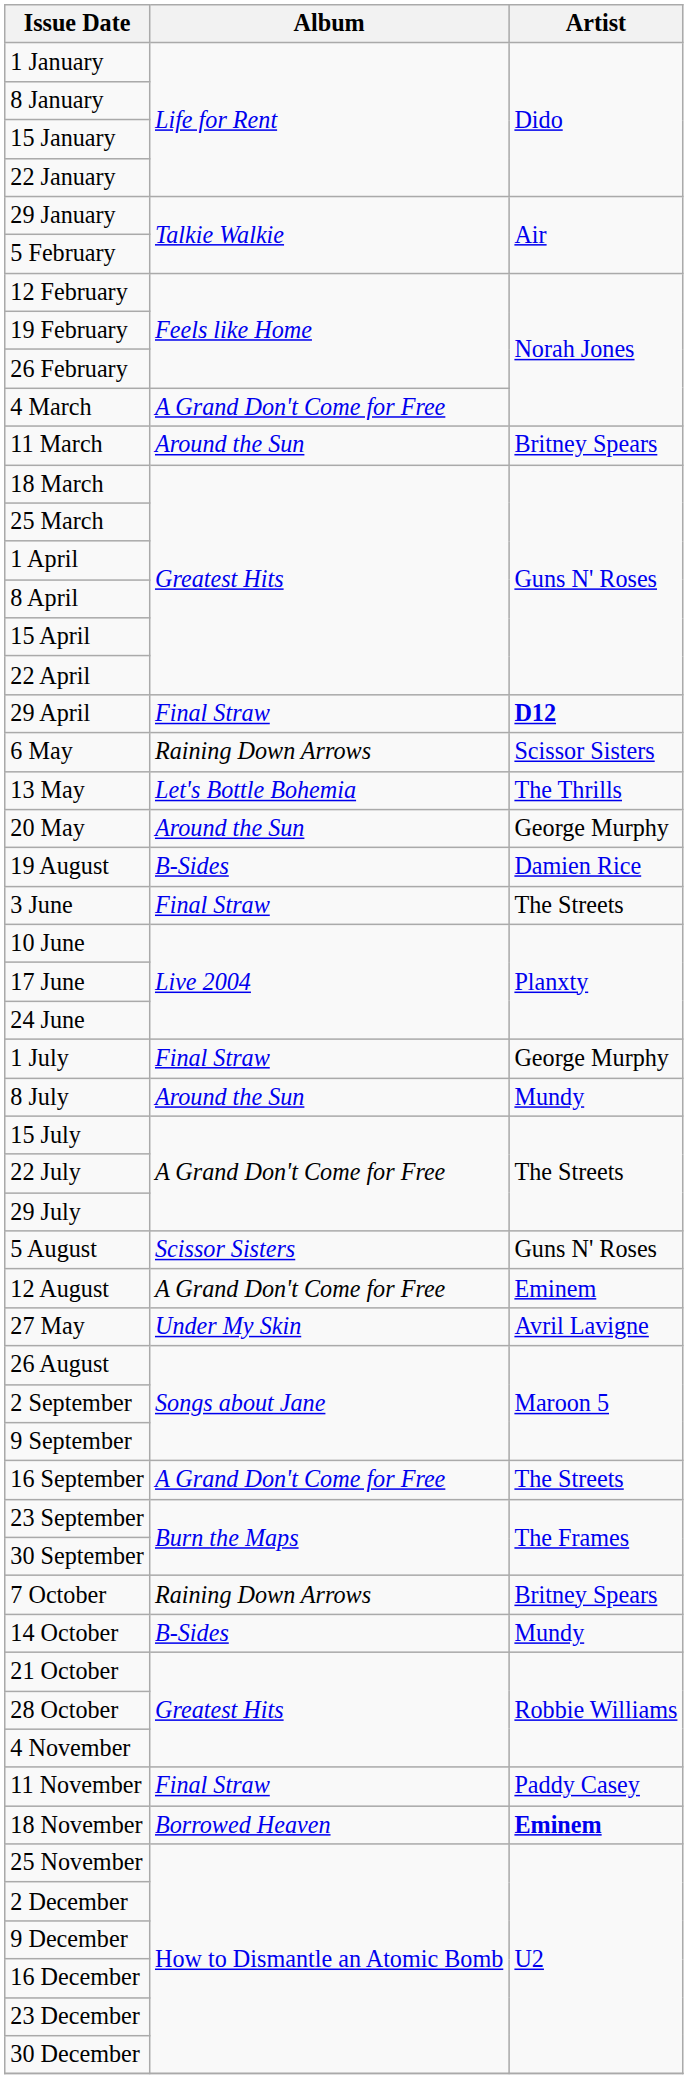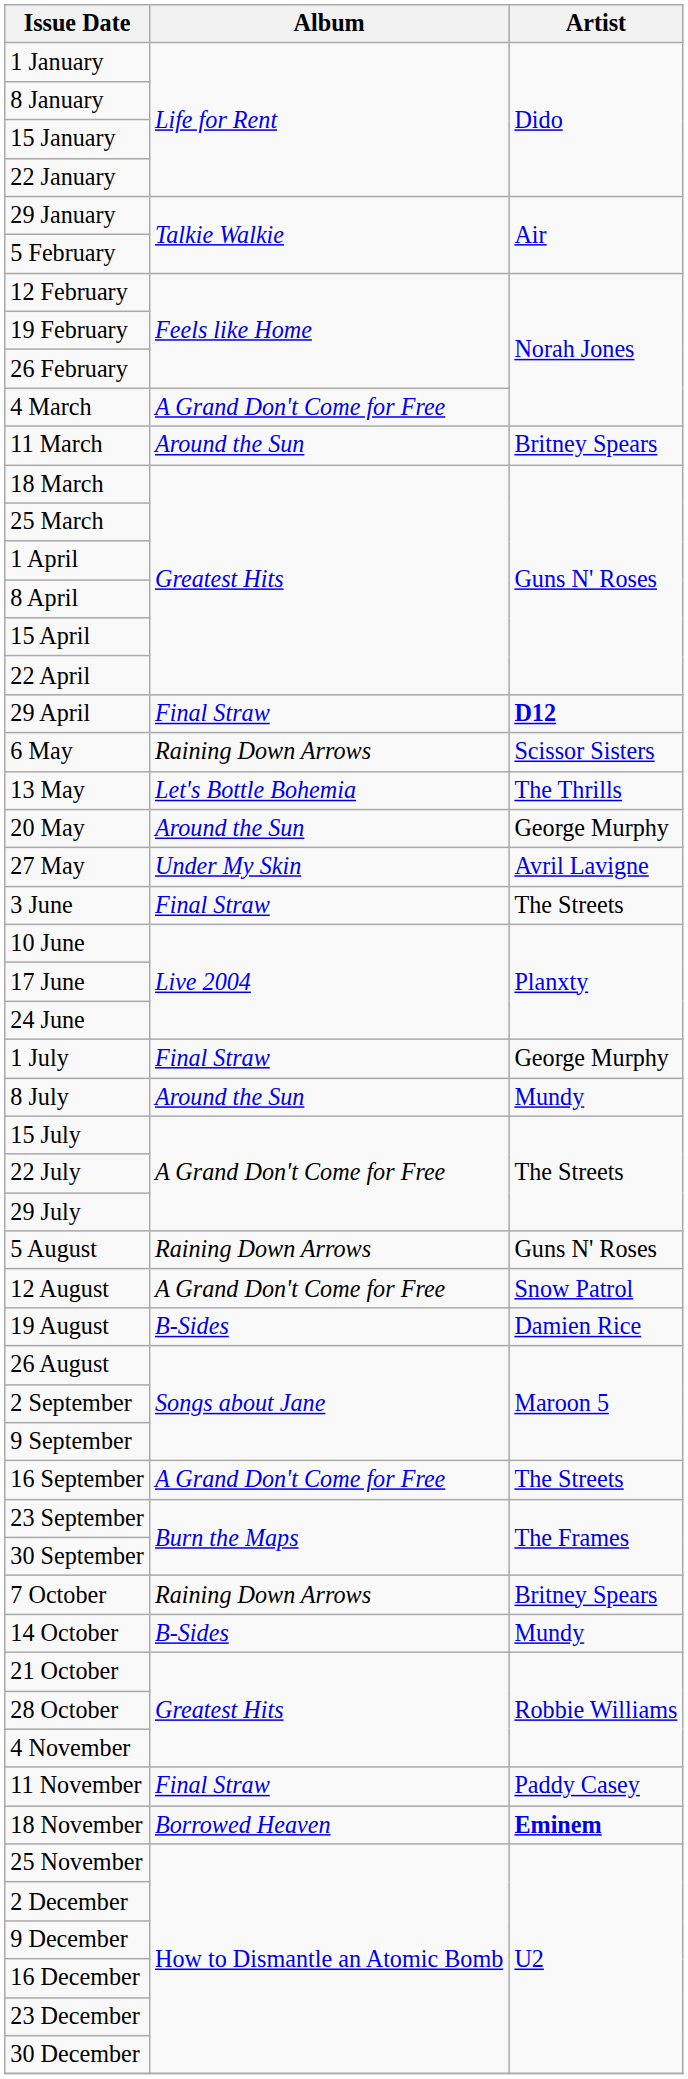rows swapped: 27 May <-> 19 August
5 August | Album: Scissor Sisters -> Raining Down Arrows
12 August | Artist: Eminem -> Snow Patrol
